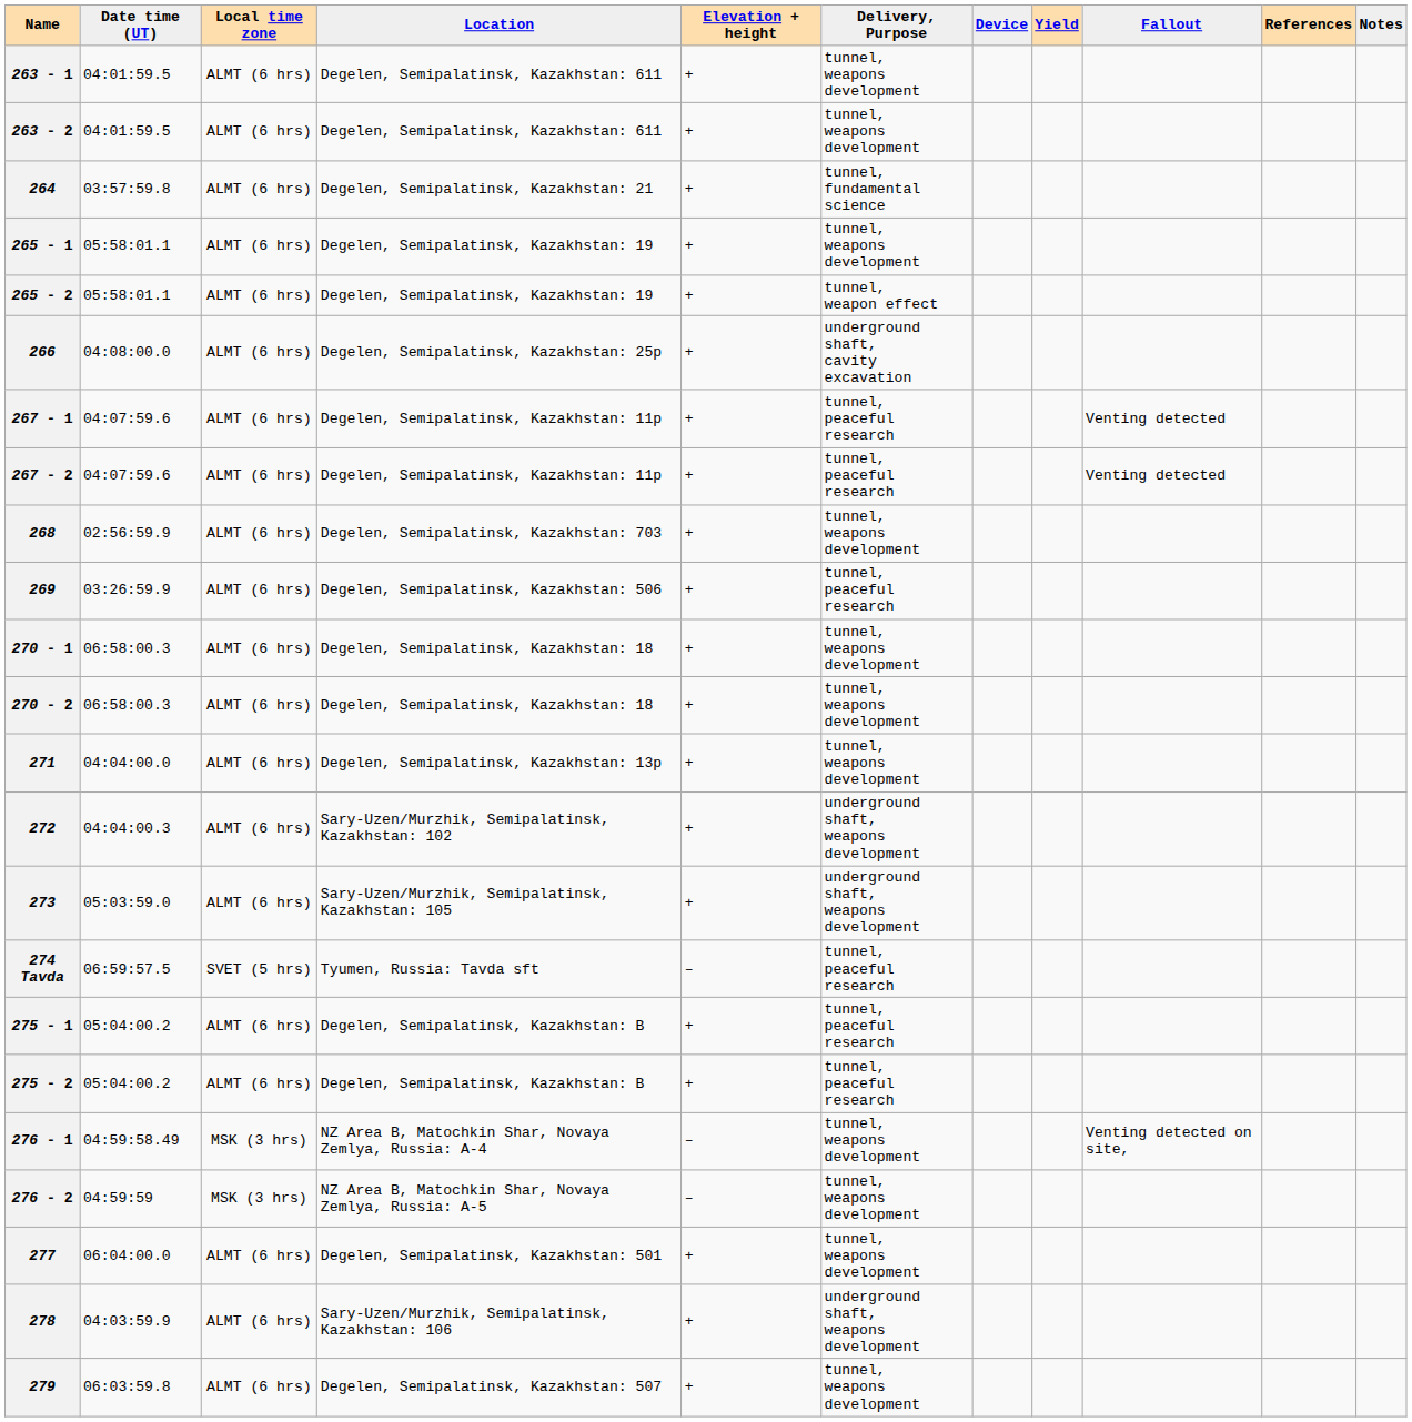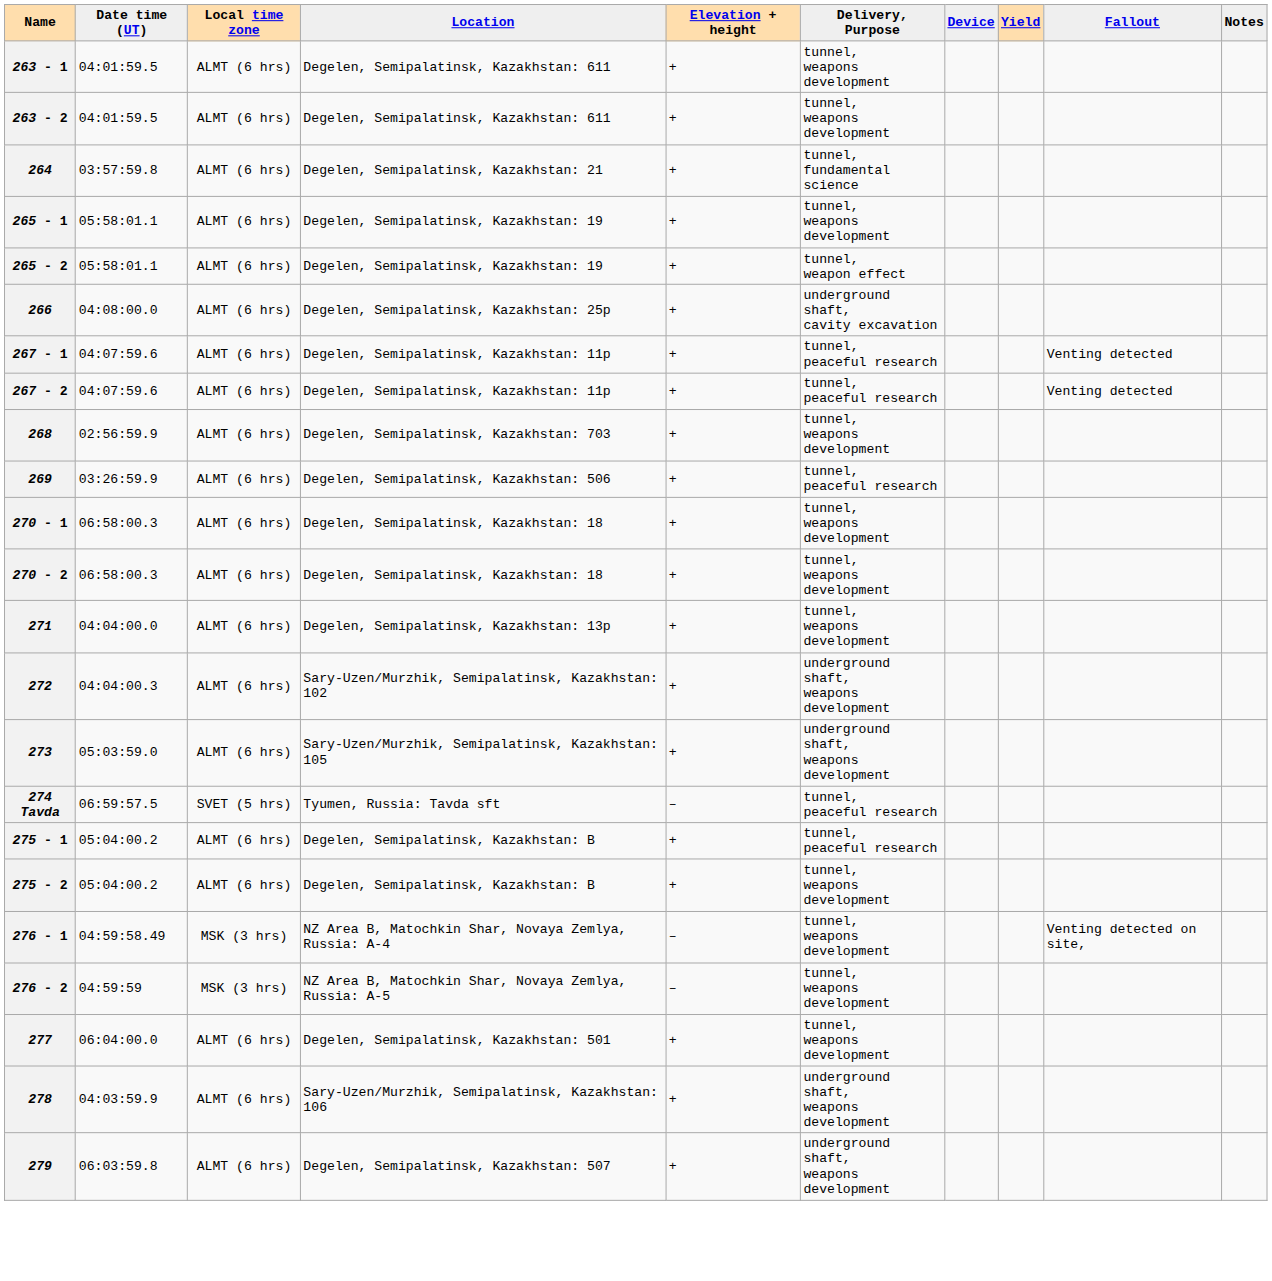- column: References
275 - 2 | Delivery, Purpose: tunnel, peaceful research -> tunnel, weapons development
279 | Delivery, Purpose: tunnel, weapons development -> underground shaft, weapons development
